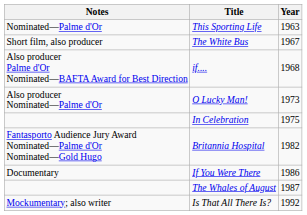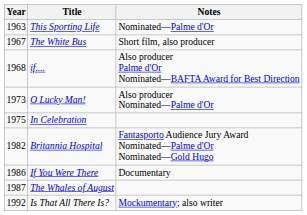columns swapped: Year <-> Notes
